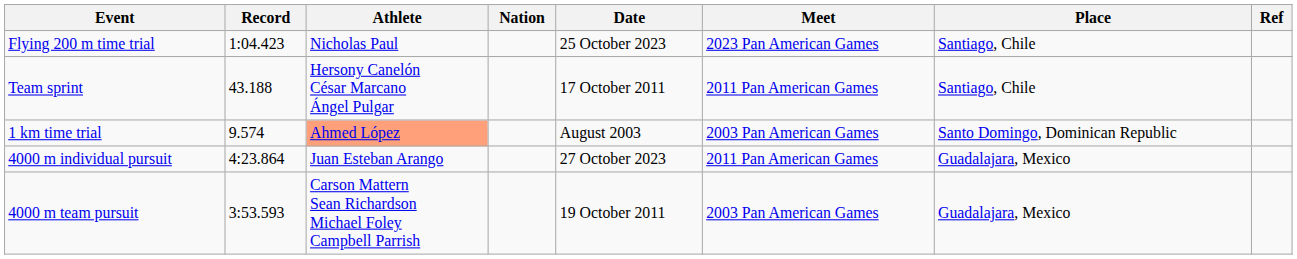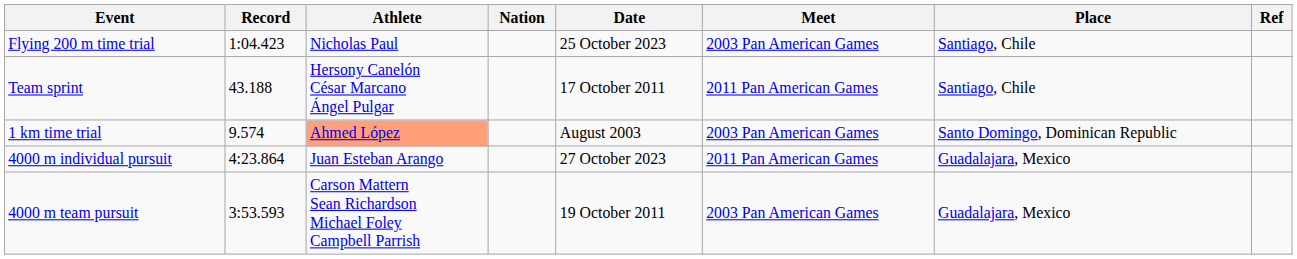Flying 200 m time trial | Meet: 2023 Pan American Games -> 2003 Pan American Games
